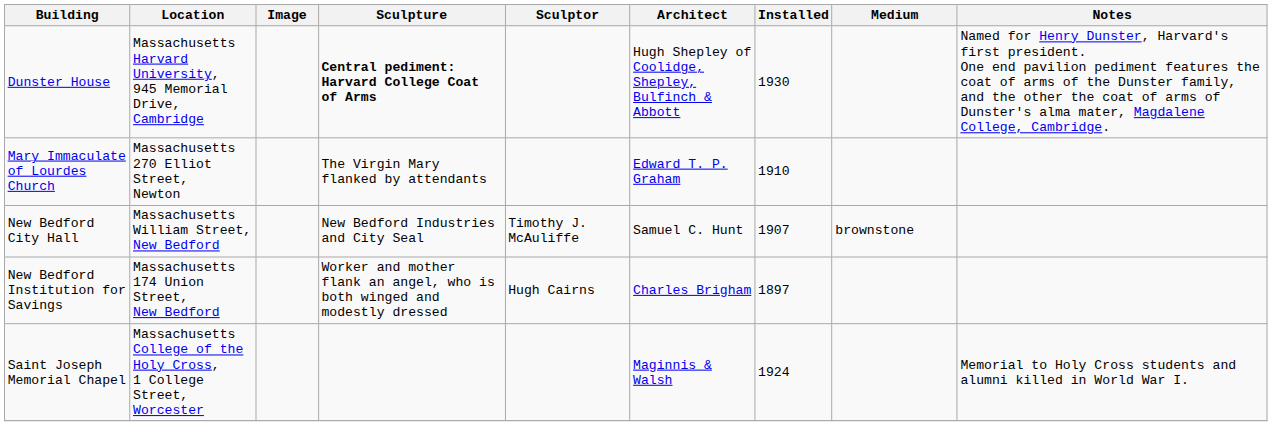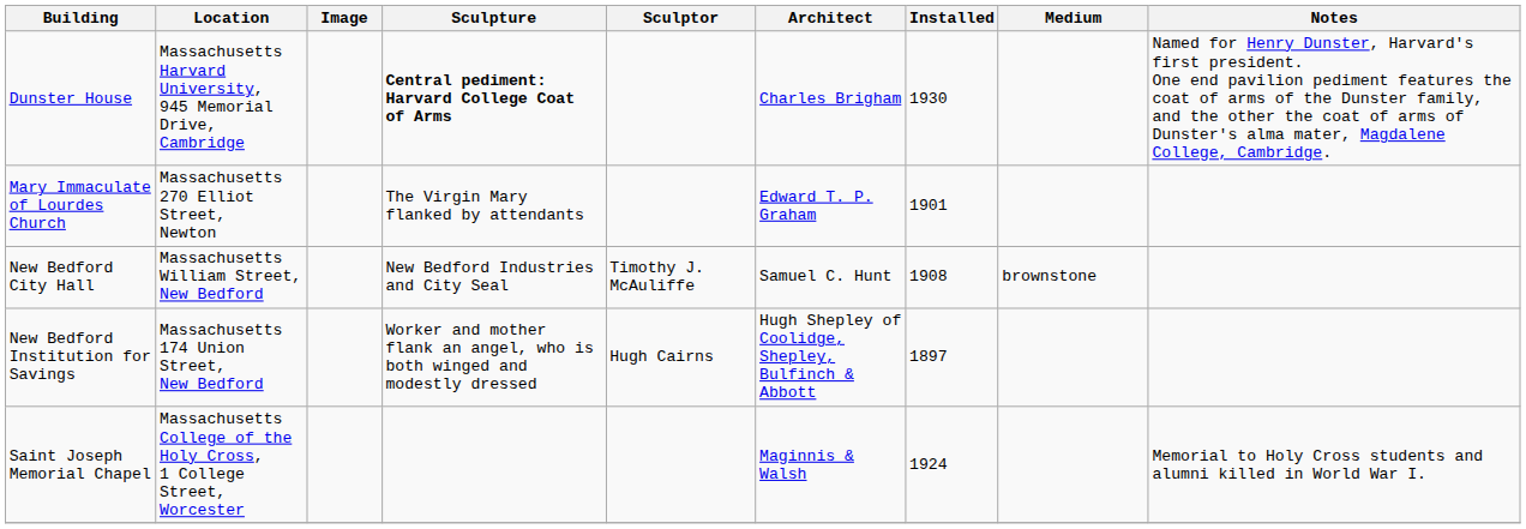Dunster House | Architect: Hugh Shepley of Coolidge, Shepley, Bulfinch & Abbott -> Charles Brigham
Mary Immaculate of Lourdes Church | Installed: 1910 -> 1901
New Bedford City Hall | Installed: 1907 -> 1908
New Bedford Institution for Savings | Architect: Charles Brigham -> Hugh Shepley of Coolidge, Shepley, Bulfinch & Abbott
